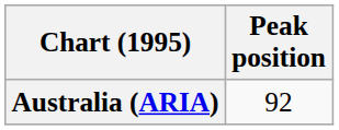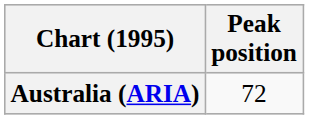Australia (ARIA) | Peak position: 92 -> 72
